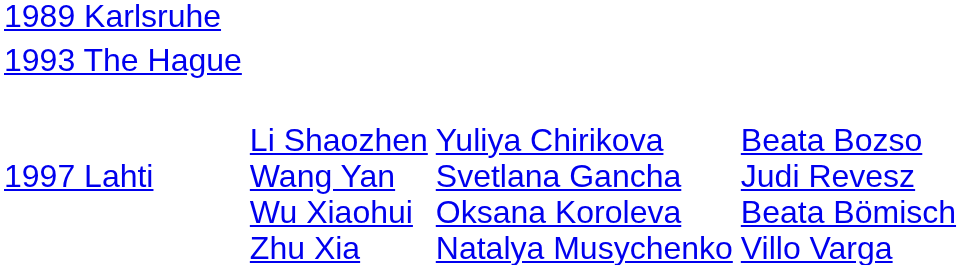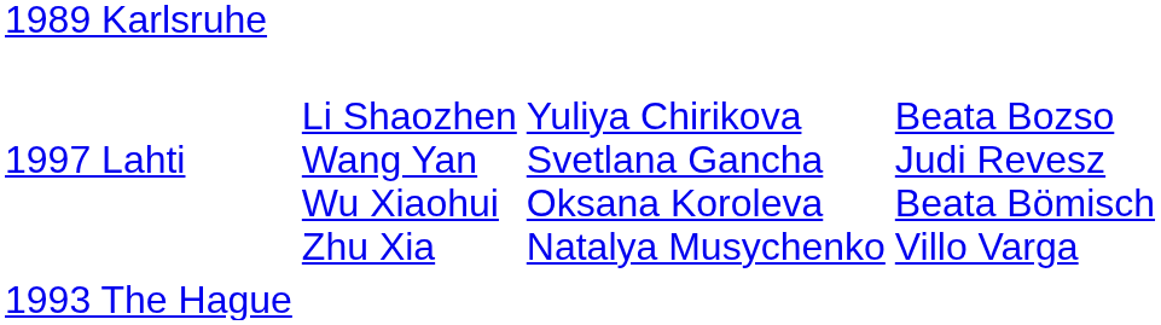rows swapped: 1993 The Hague <-> 1997 Lahti
